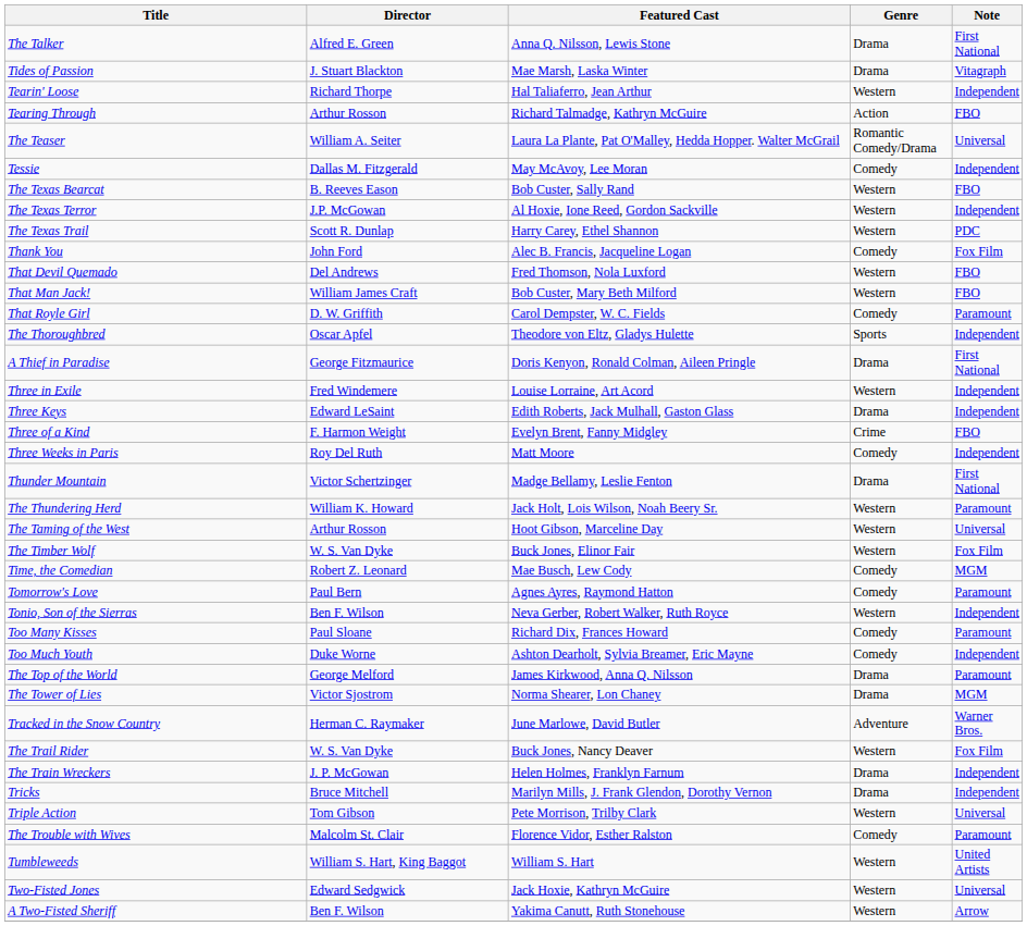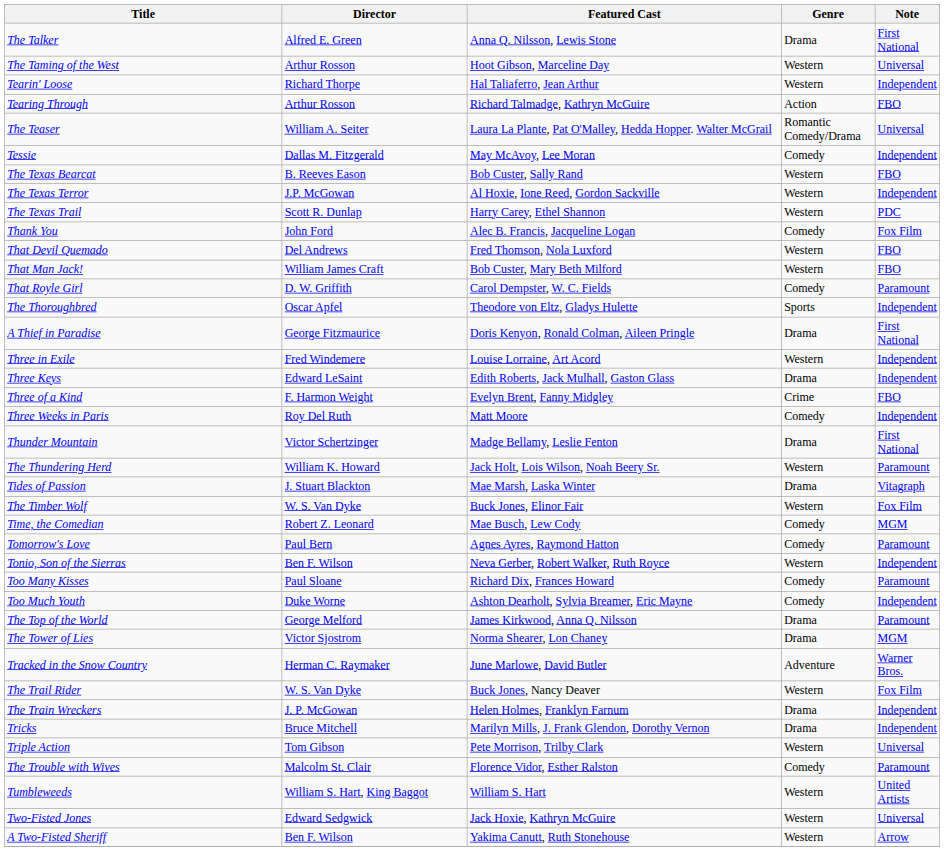rows swapped: The Taming of the West <-> Tides of Passion
